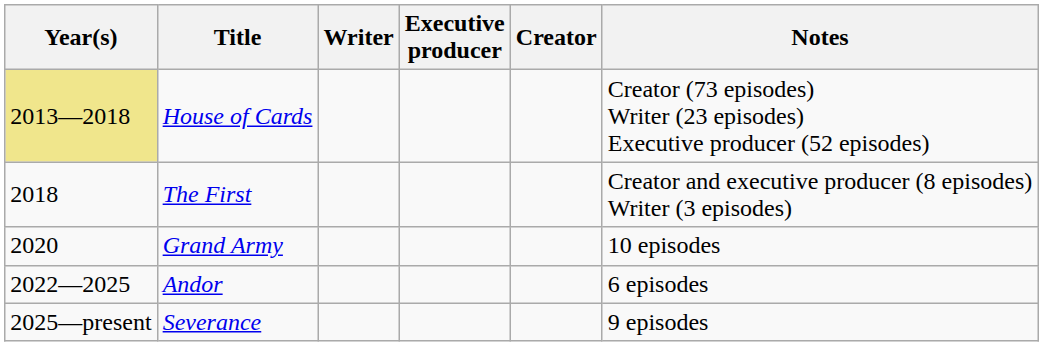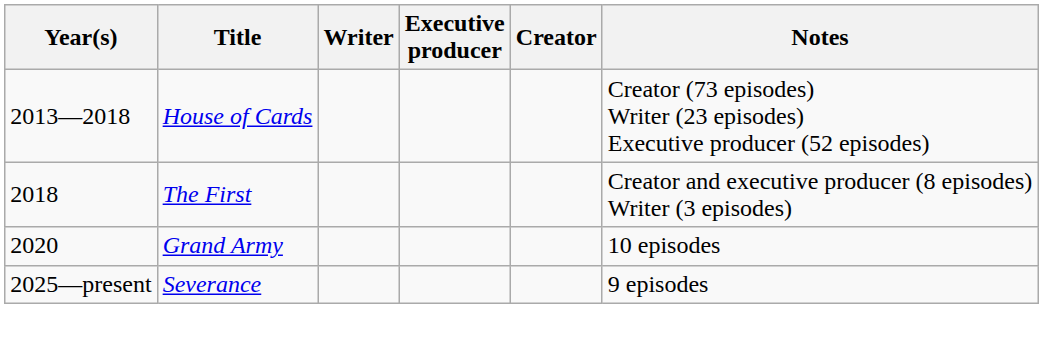House of Cards | Year(s): khaki background -> no background
- row: 2022—2025 | Andor | 6 episodes
